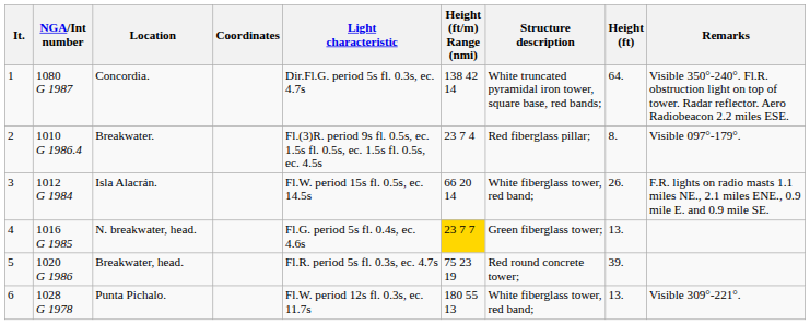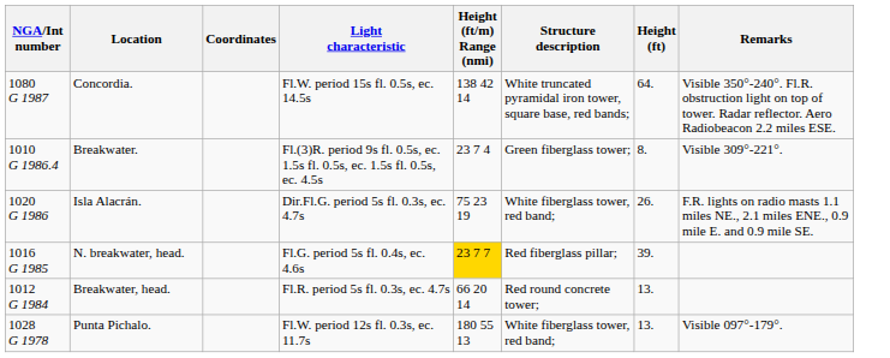- column: It. | 1 | 2 | 3 | 4 | 5 | 6
Concordia. | Light characteristic: Dir.Fl.G. period 5s fl. 0.3s, ec. 4.7s -> Fl.W. period 15s fl. 0.5s, ec. 14.5s
Breakwater. | Structure description: Red fiberglass pillar; -> Green fiberglass tower;
Breakwater. | Remarks: Visible 097°-179°. -> Visible 309°-221°.
Isla Alacrán. | NGA/Int number: 1012 G 1984 -> 1020 G 1986
Isla Alacrán. | Light characteristic: Fl.W. period 15s fl. 0.5s, ec. 14.5s -> Dir.Fl.G. period 5s fl. 0.3s, ec. 4.7s
Isla Alacrán. | Height (ft/m) Range (nmi): 66 20 14 -> 75 23 19
N. breakwater, head. | Structure description: Green fiberglass tower; -> Red fiberglass pillar;
N. breakwater, head. | Height (ft): 13. -> 39.
Breakwater, head. | NGA/Int number: 1020 G 1986 -> 1012 G 1984
Breakwater, head. | Height (ft/m) Range (nmi): 75 23 19 -> 66 20 14
Breakwater, head. | Height (ft): 39. -> 13.
Punta Pichalo. | Remarks: Visible 309°-221°. -> Visible 097°-179°.
